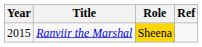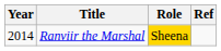Ranviir the Marshal | Year: 2015 -> 2014
